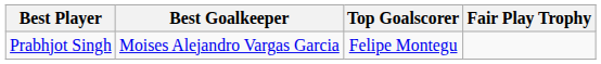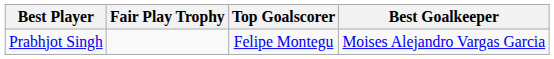columns swapped: Best Goalkeeper <-> Fair Play Trophy
